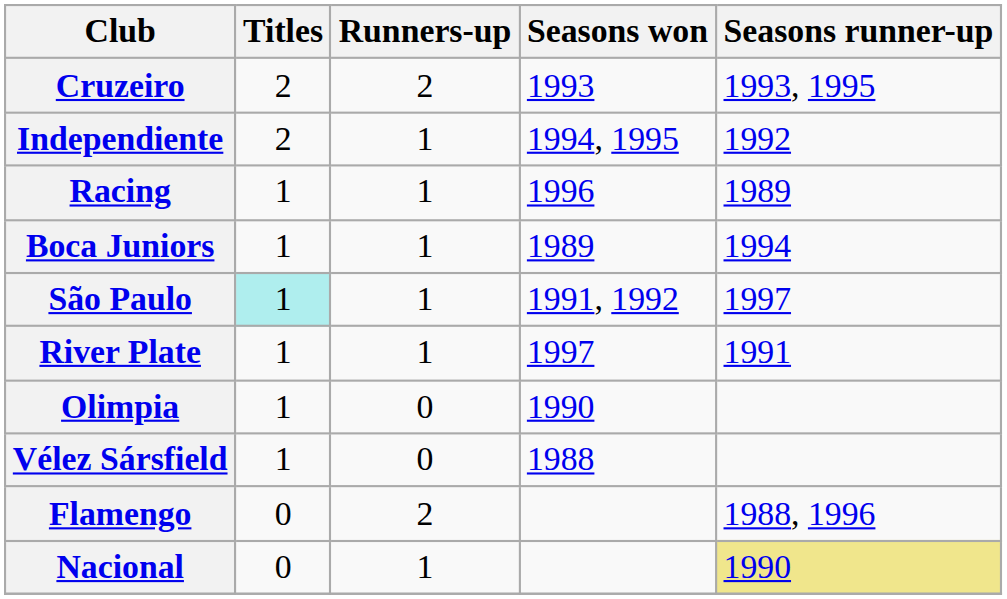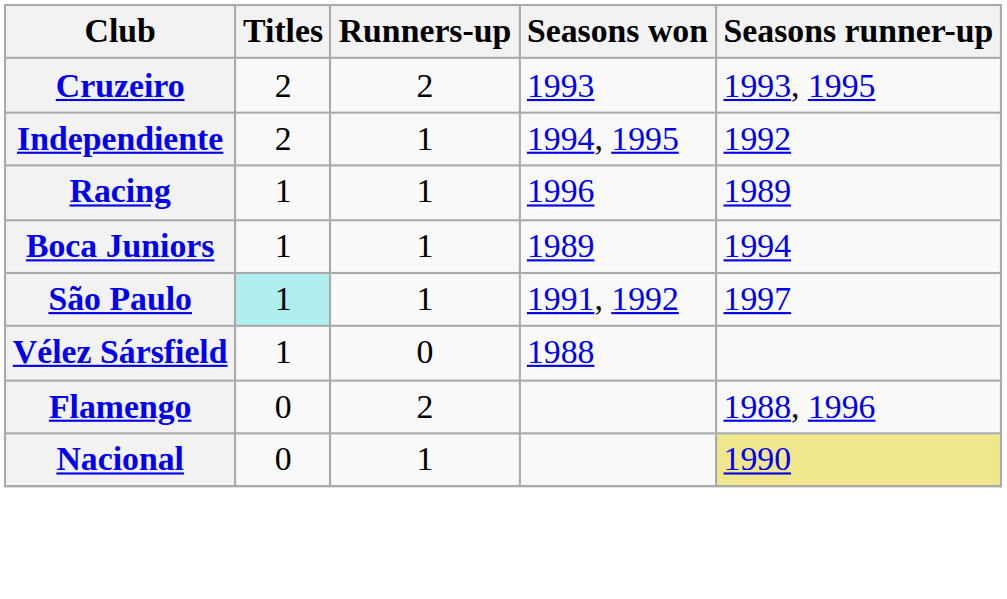- row: River Plate | 1 | 1 | 1997 | 1991
- row: Olimpia | 1 | 0 | 1990
